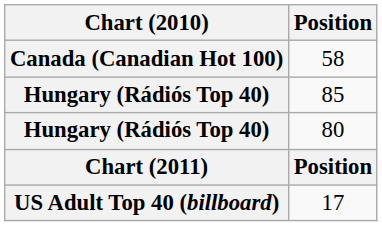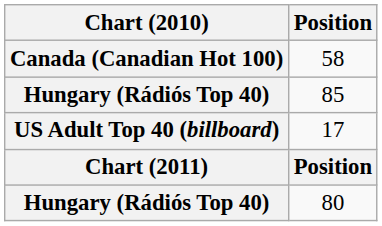rows swapped: 17 <-> 80
